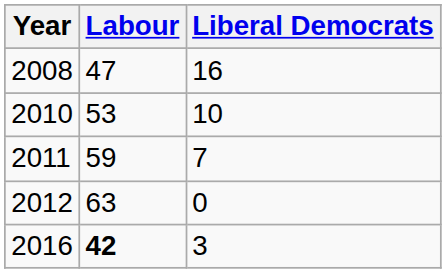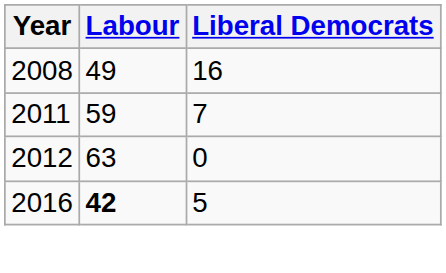2008 | Labour: 47 -> 49
- row: 2010 | 53 | 10
2016 | Liberal Democrats: 3 -> 5
